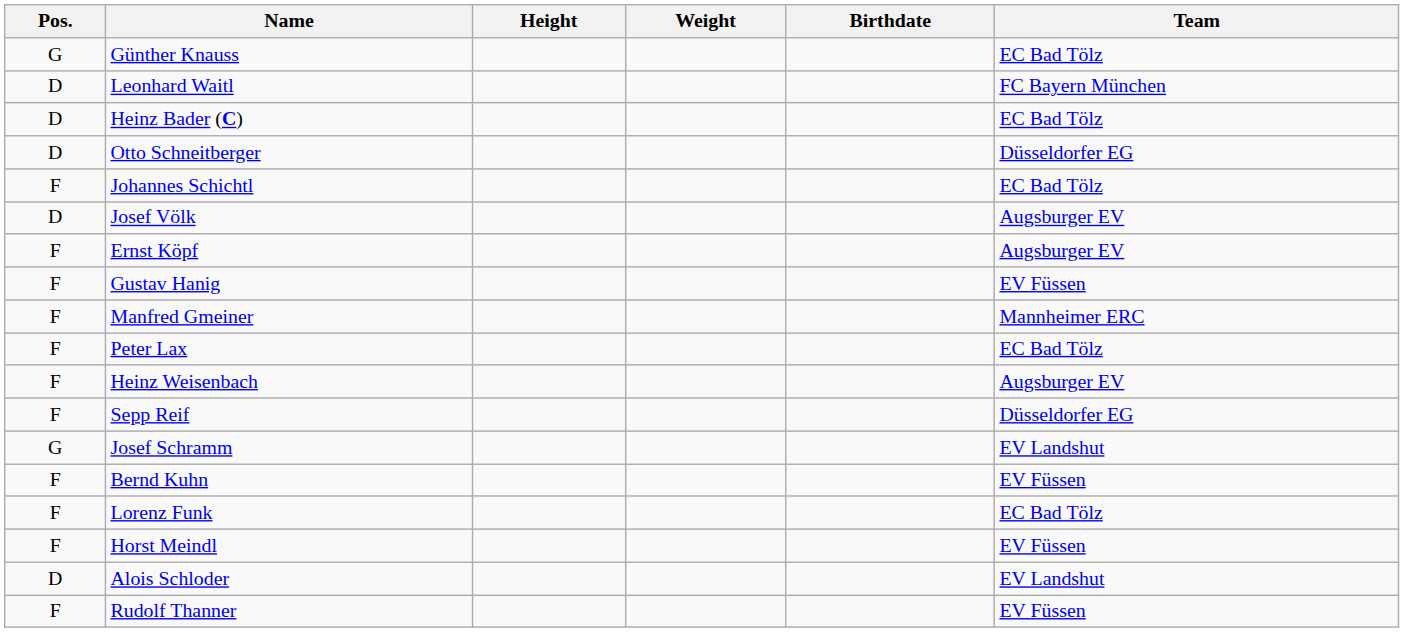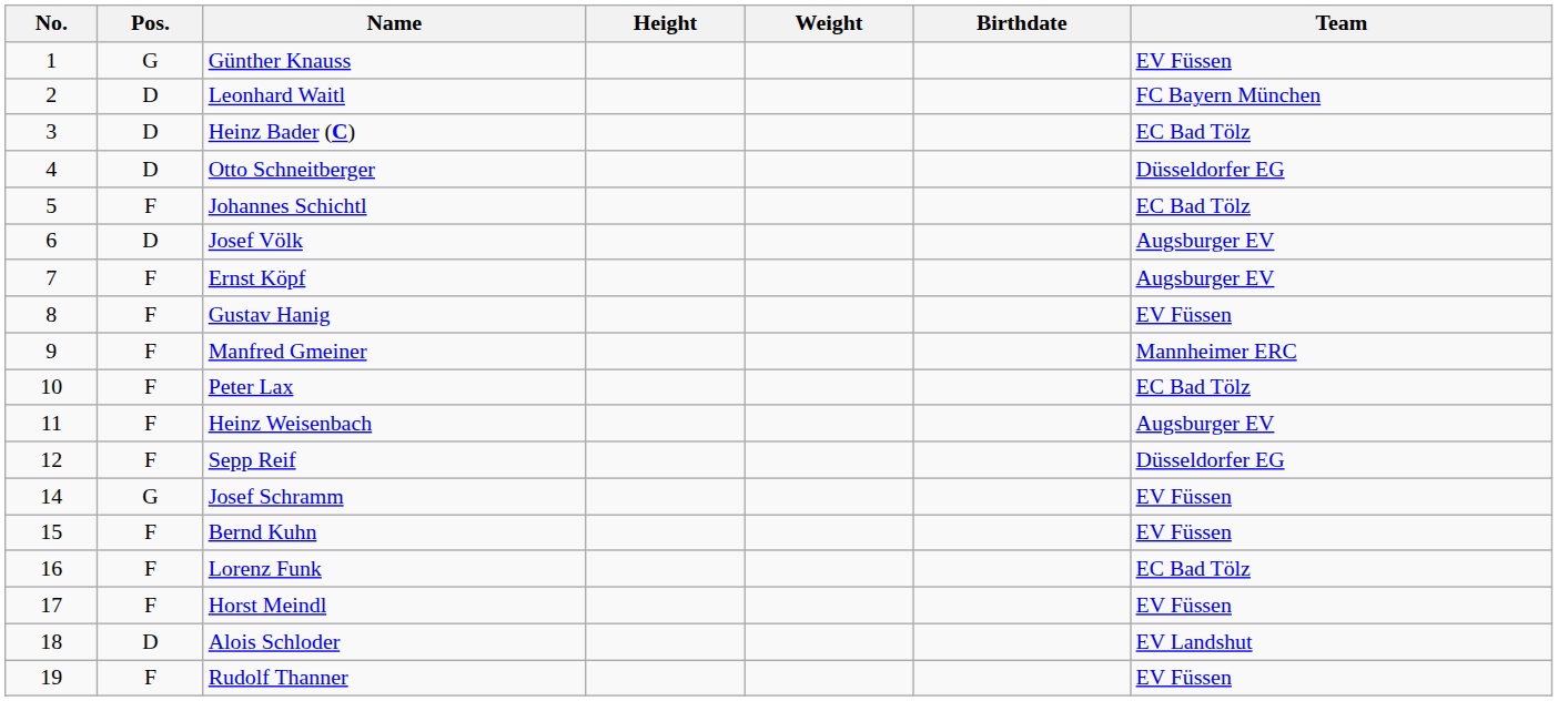+ column: No. | 1 | 2 | 3 | 4 | 5 | 6 | 7 | 8 | 9 | 10 | 11 | 12 | 14 | 15 | 16 | 17 | 18 | 19
Günther Knauss | Team: EC Bad Tölz -> EV Füssen
Josef Schramm | Team: EV Landshut -> EV Füssen
